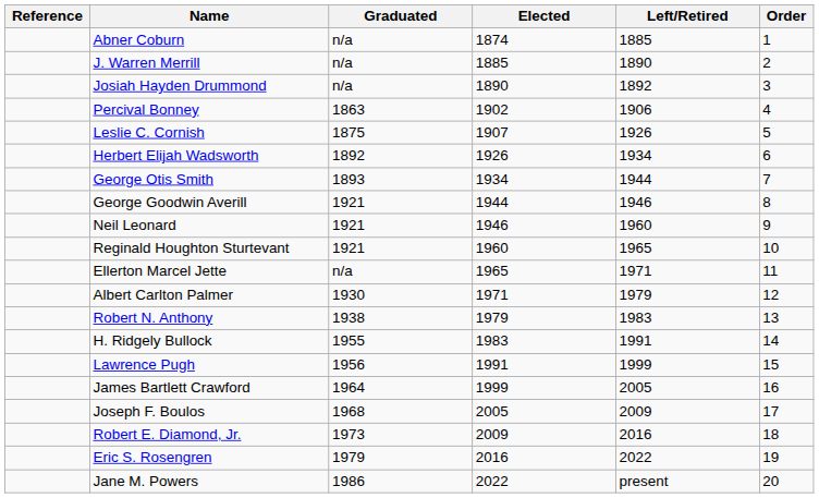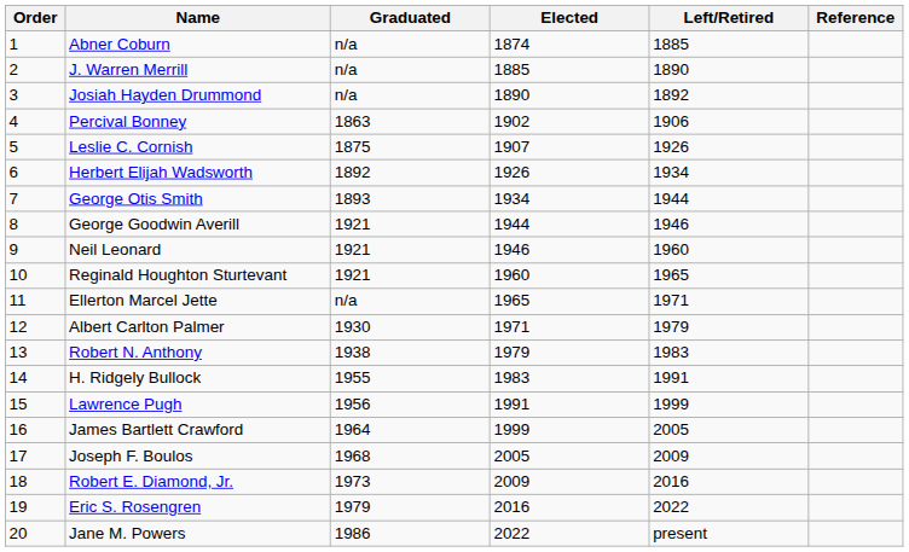columns swapped: Order <-> Reference
